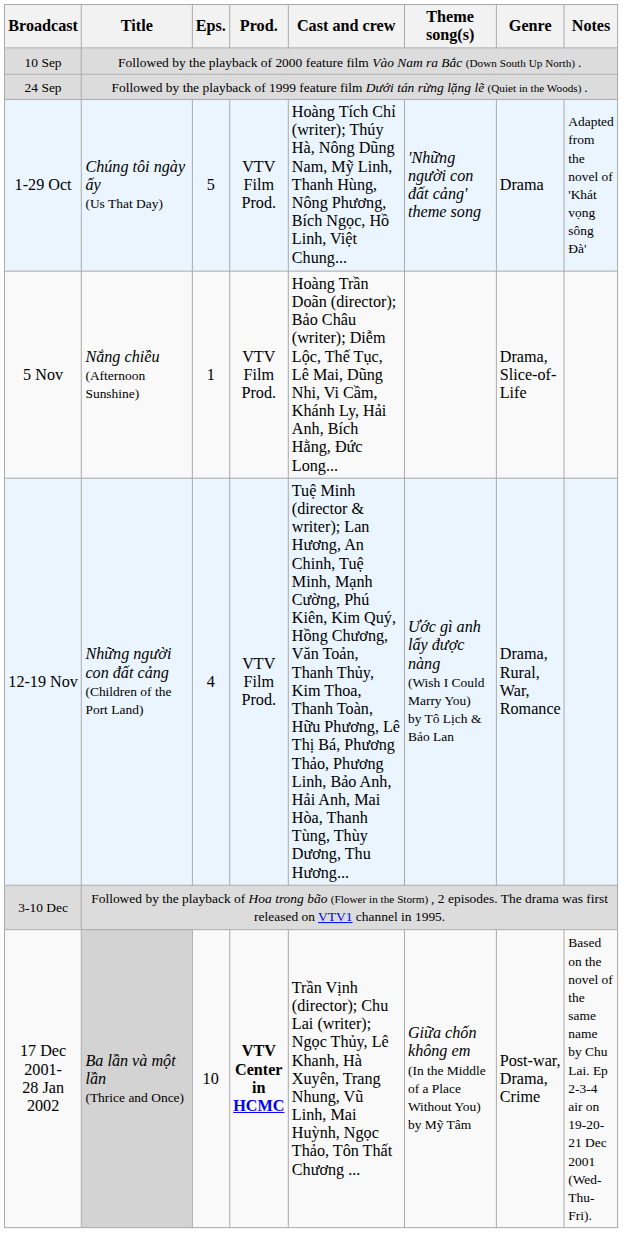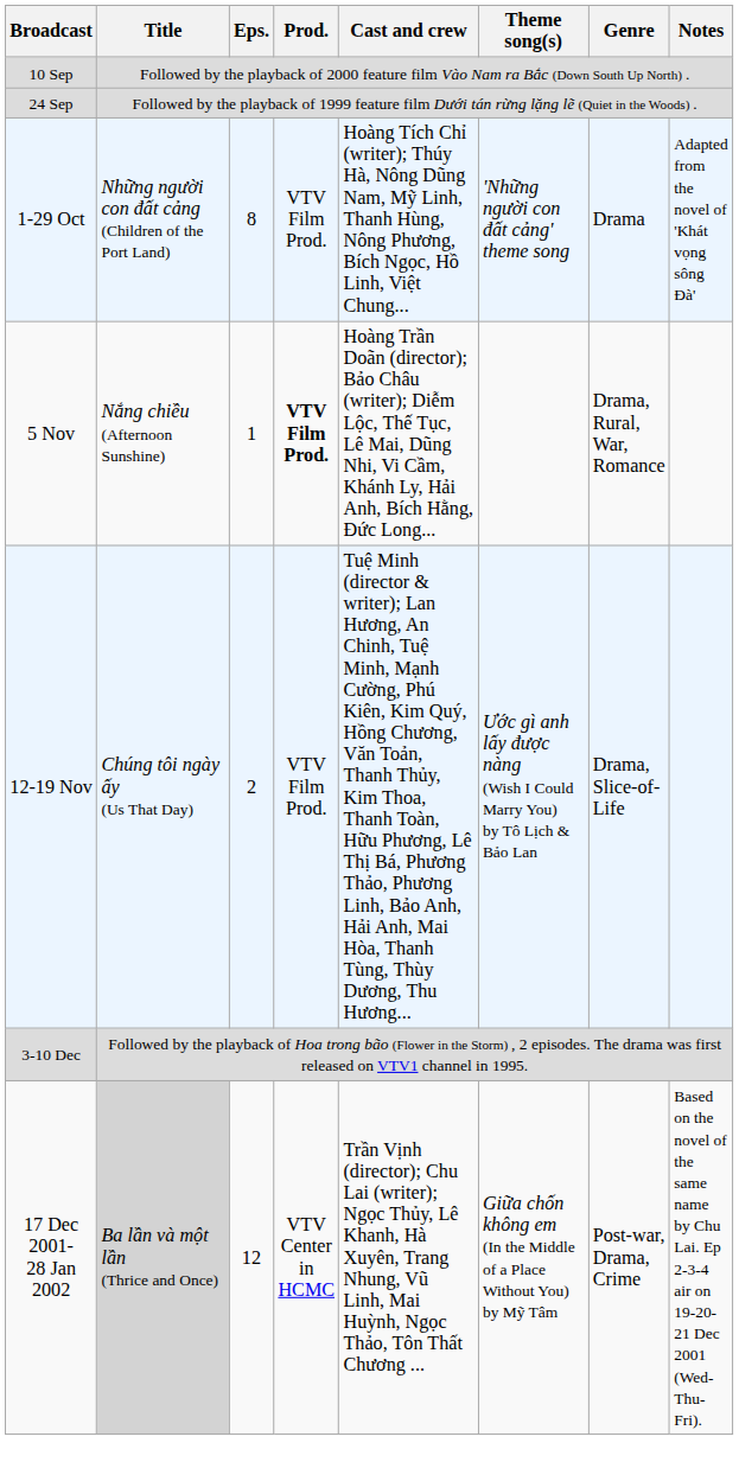1-29 Oct | Title: Chúng tôi ngày ấy (Us That Day) -> Những người con đất cảng (Children of the Port Land)
1-29 Oct | Eps.: 5 -> 8
5 Nov | Prod.: normal -> bold
5 Nov | Genre: Drama, Slice-of-Life -> Drama, Rural, War, Romance
12-19 Nov | Title: Những người con đất cảng (Children of the Port Land) -> Chúng tôi ngày ấy (Us That Day)
12-19 Nov | Eps.: 4 -> 2
12-19 Nov | Genre: Drama, Rural, War, Romance -> Drama, Slice-of-Life
17 Dec 2001- 28 Jan 2002 | Eps.: 10 -> 12
17 Dec 2001- 28 Jan 2002 | Prod.: bold -> normal
